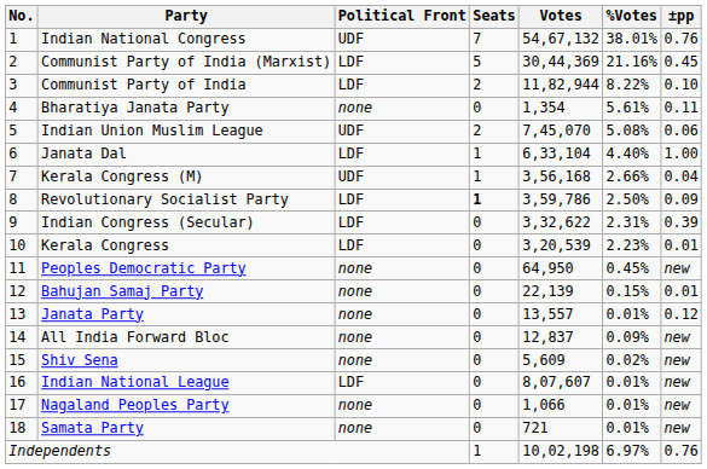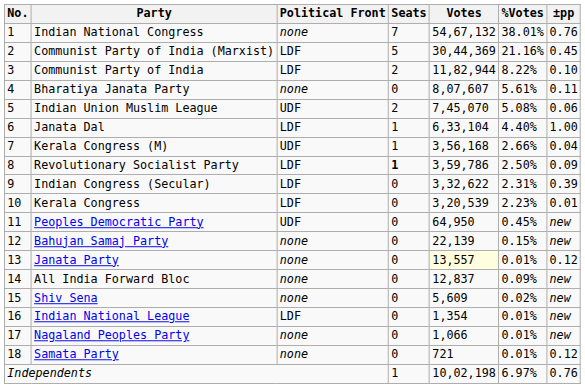Indian National Congress | Political Front: UDF -> none
Bharatiya Janata Party | Votes: 1,354 -> 8,07,607
Peoples Democratic Party | Political Front: none -> UDF
Bahujan Samaj Party | ±pp: 0.01 -> new
Janata Party | Votes: no background -> lightyellow background
Indian National League | Votes: 8,07,607 -> 1,354
Samata Party | ±pp: new -> 0.12
